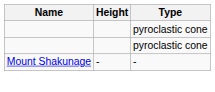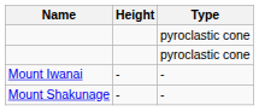+ row: Mount Iwanai | - | -
